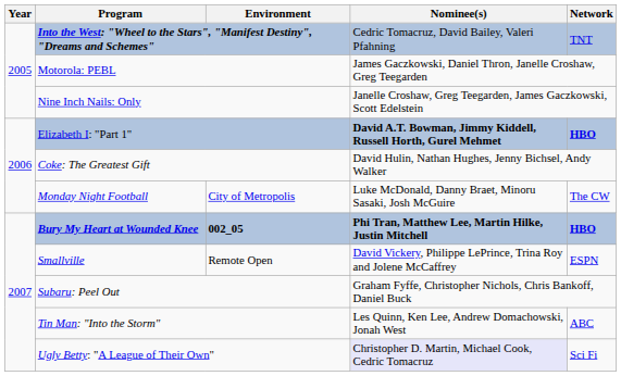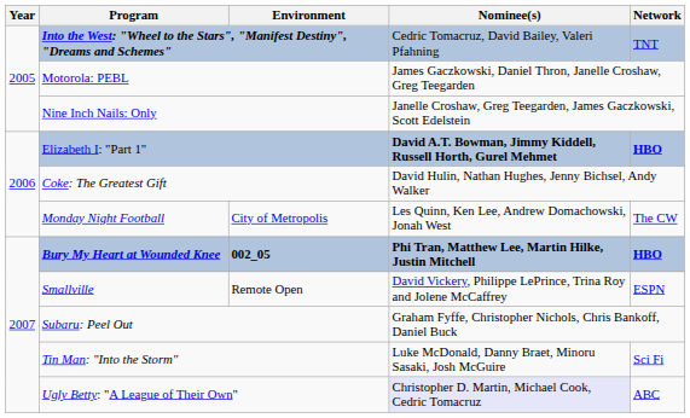Monday Night Football | Nominee(s): Luke McDonald, Danny Braet, Minoru Sasaki, Josh McGuire -> Les Quinn, Ken Lee, Andrew Domachowski, Jonah West
Tin Man: "Into the Storm" | Nominee(s): Les Quinn, Ken Lee, Andrew Domachowski, Jonah West -> Luke McDonald, Danny Braet, Minoru Sasaki, Josh McGuire
Tin Man: "Into the Storm" | Network: ABC -> Sci Fi
Ugly Betty: "A League of Their Own" | Network: Sci Fi -> ABC
